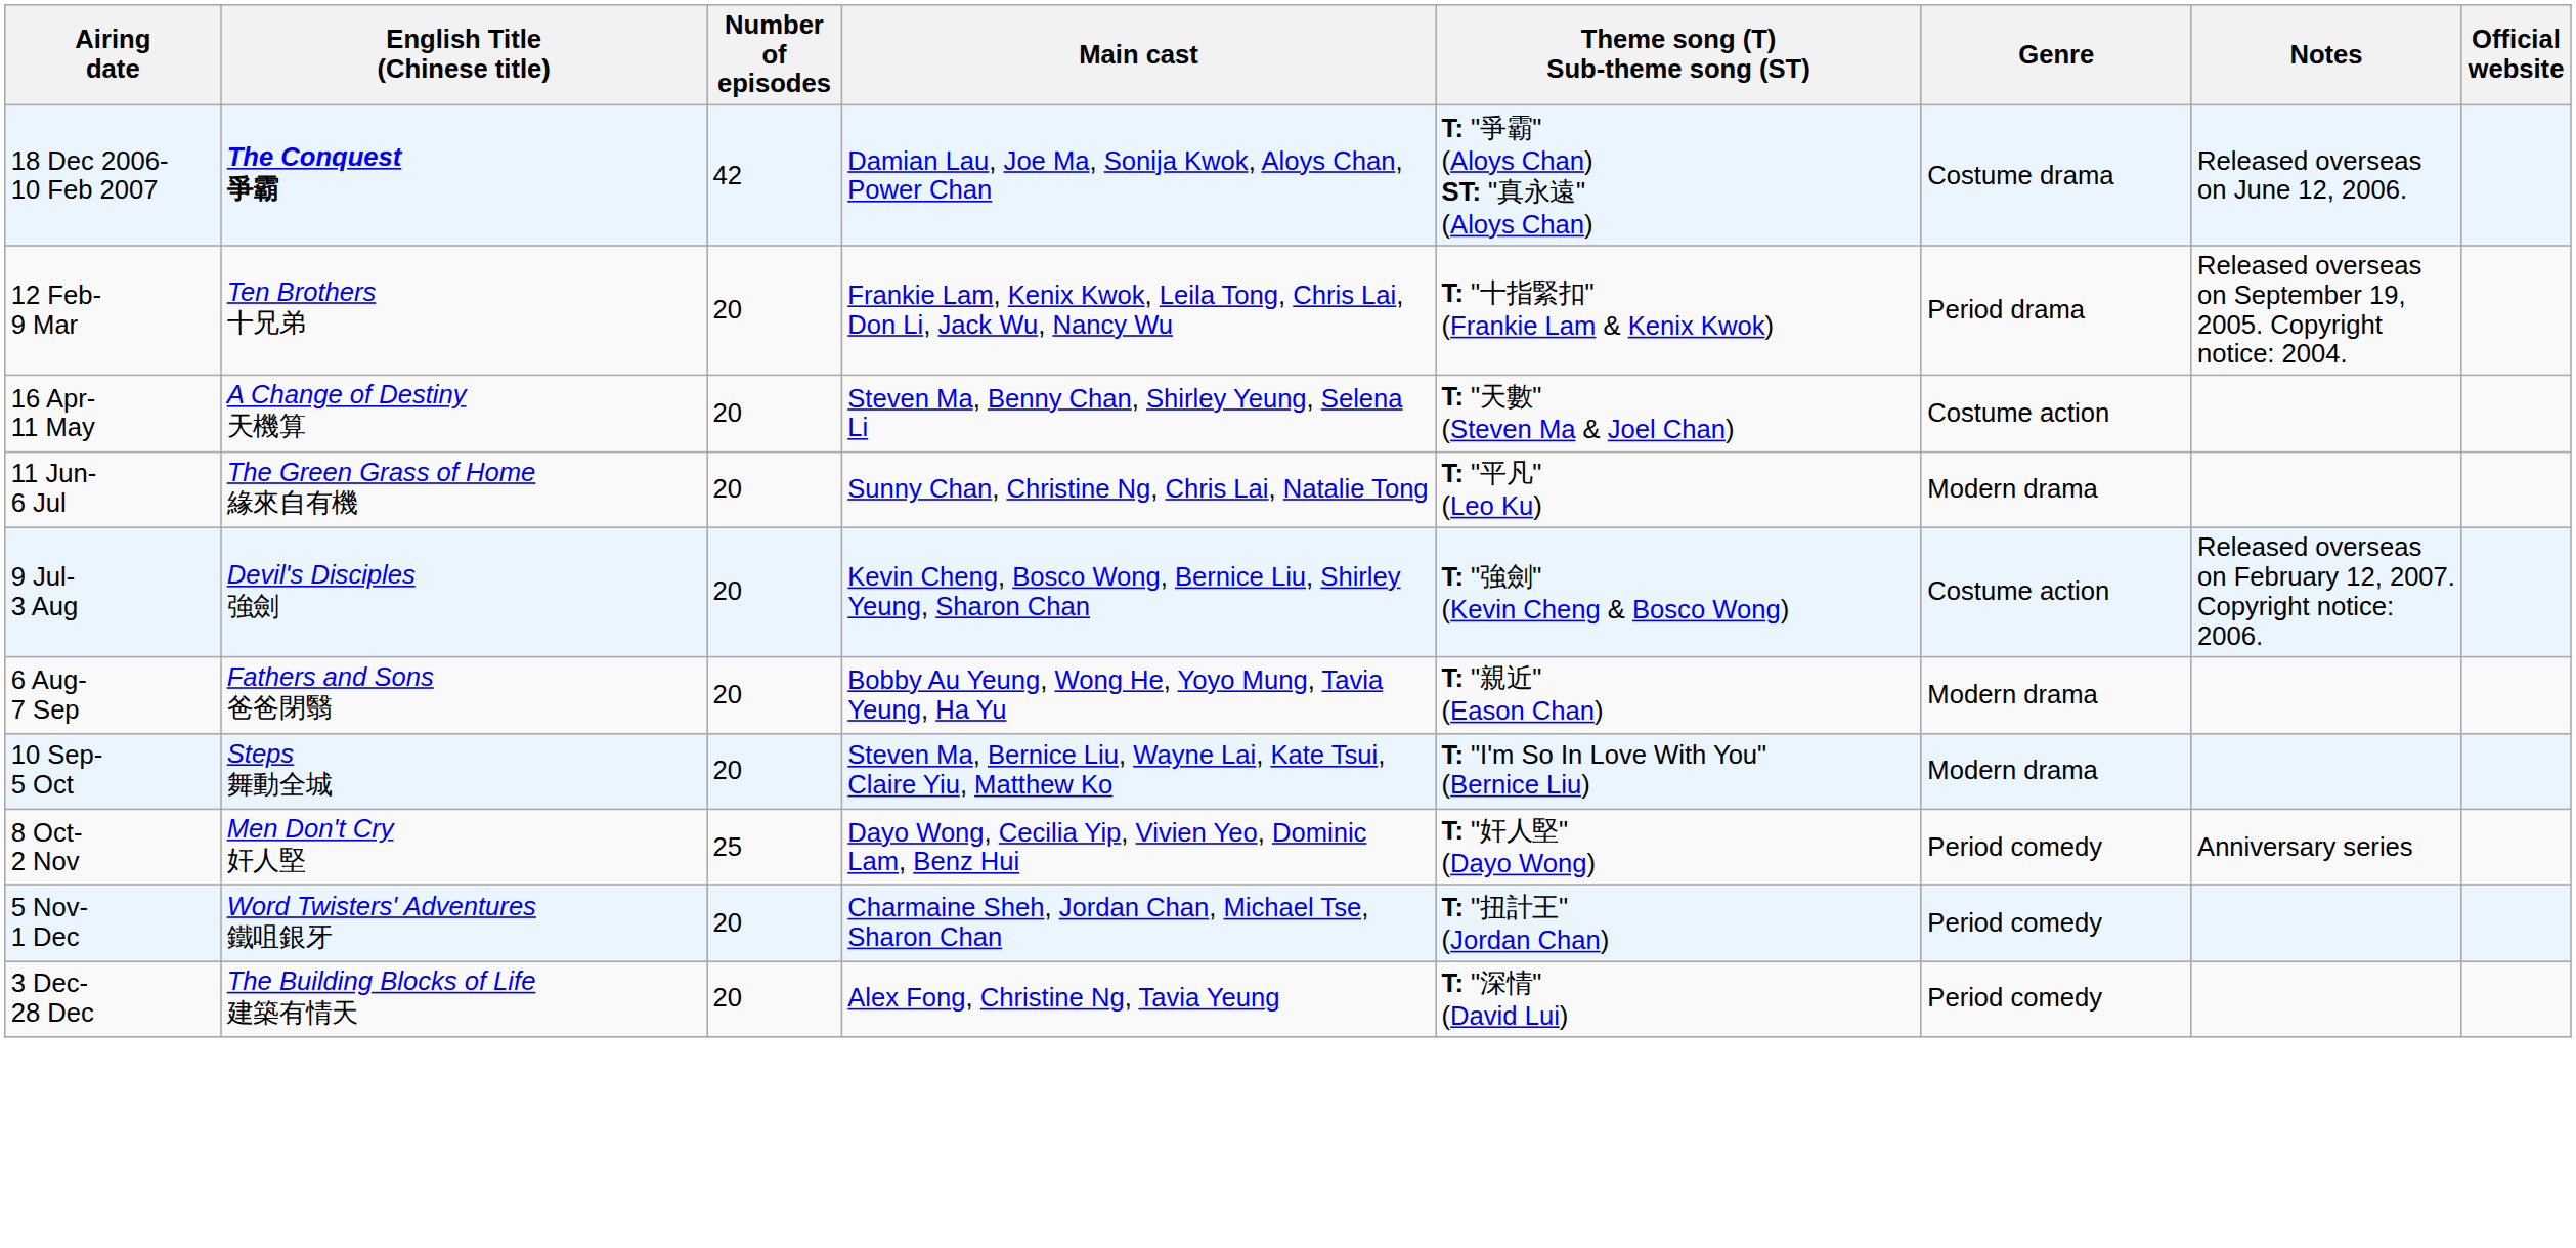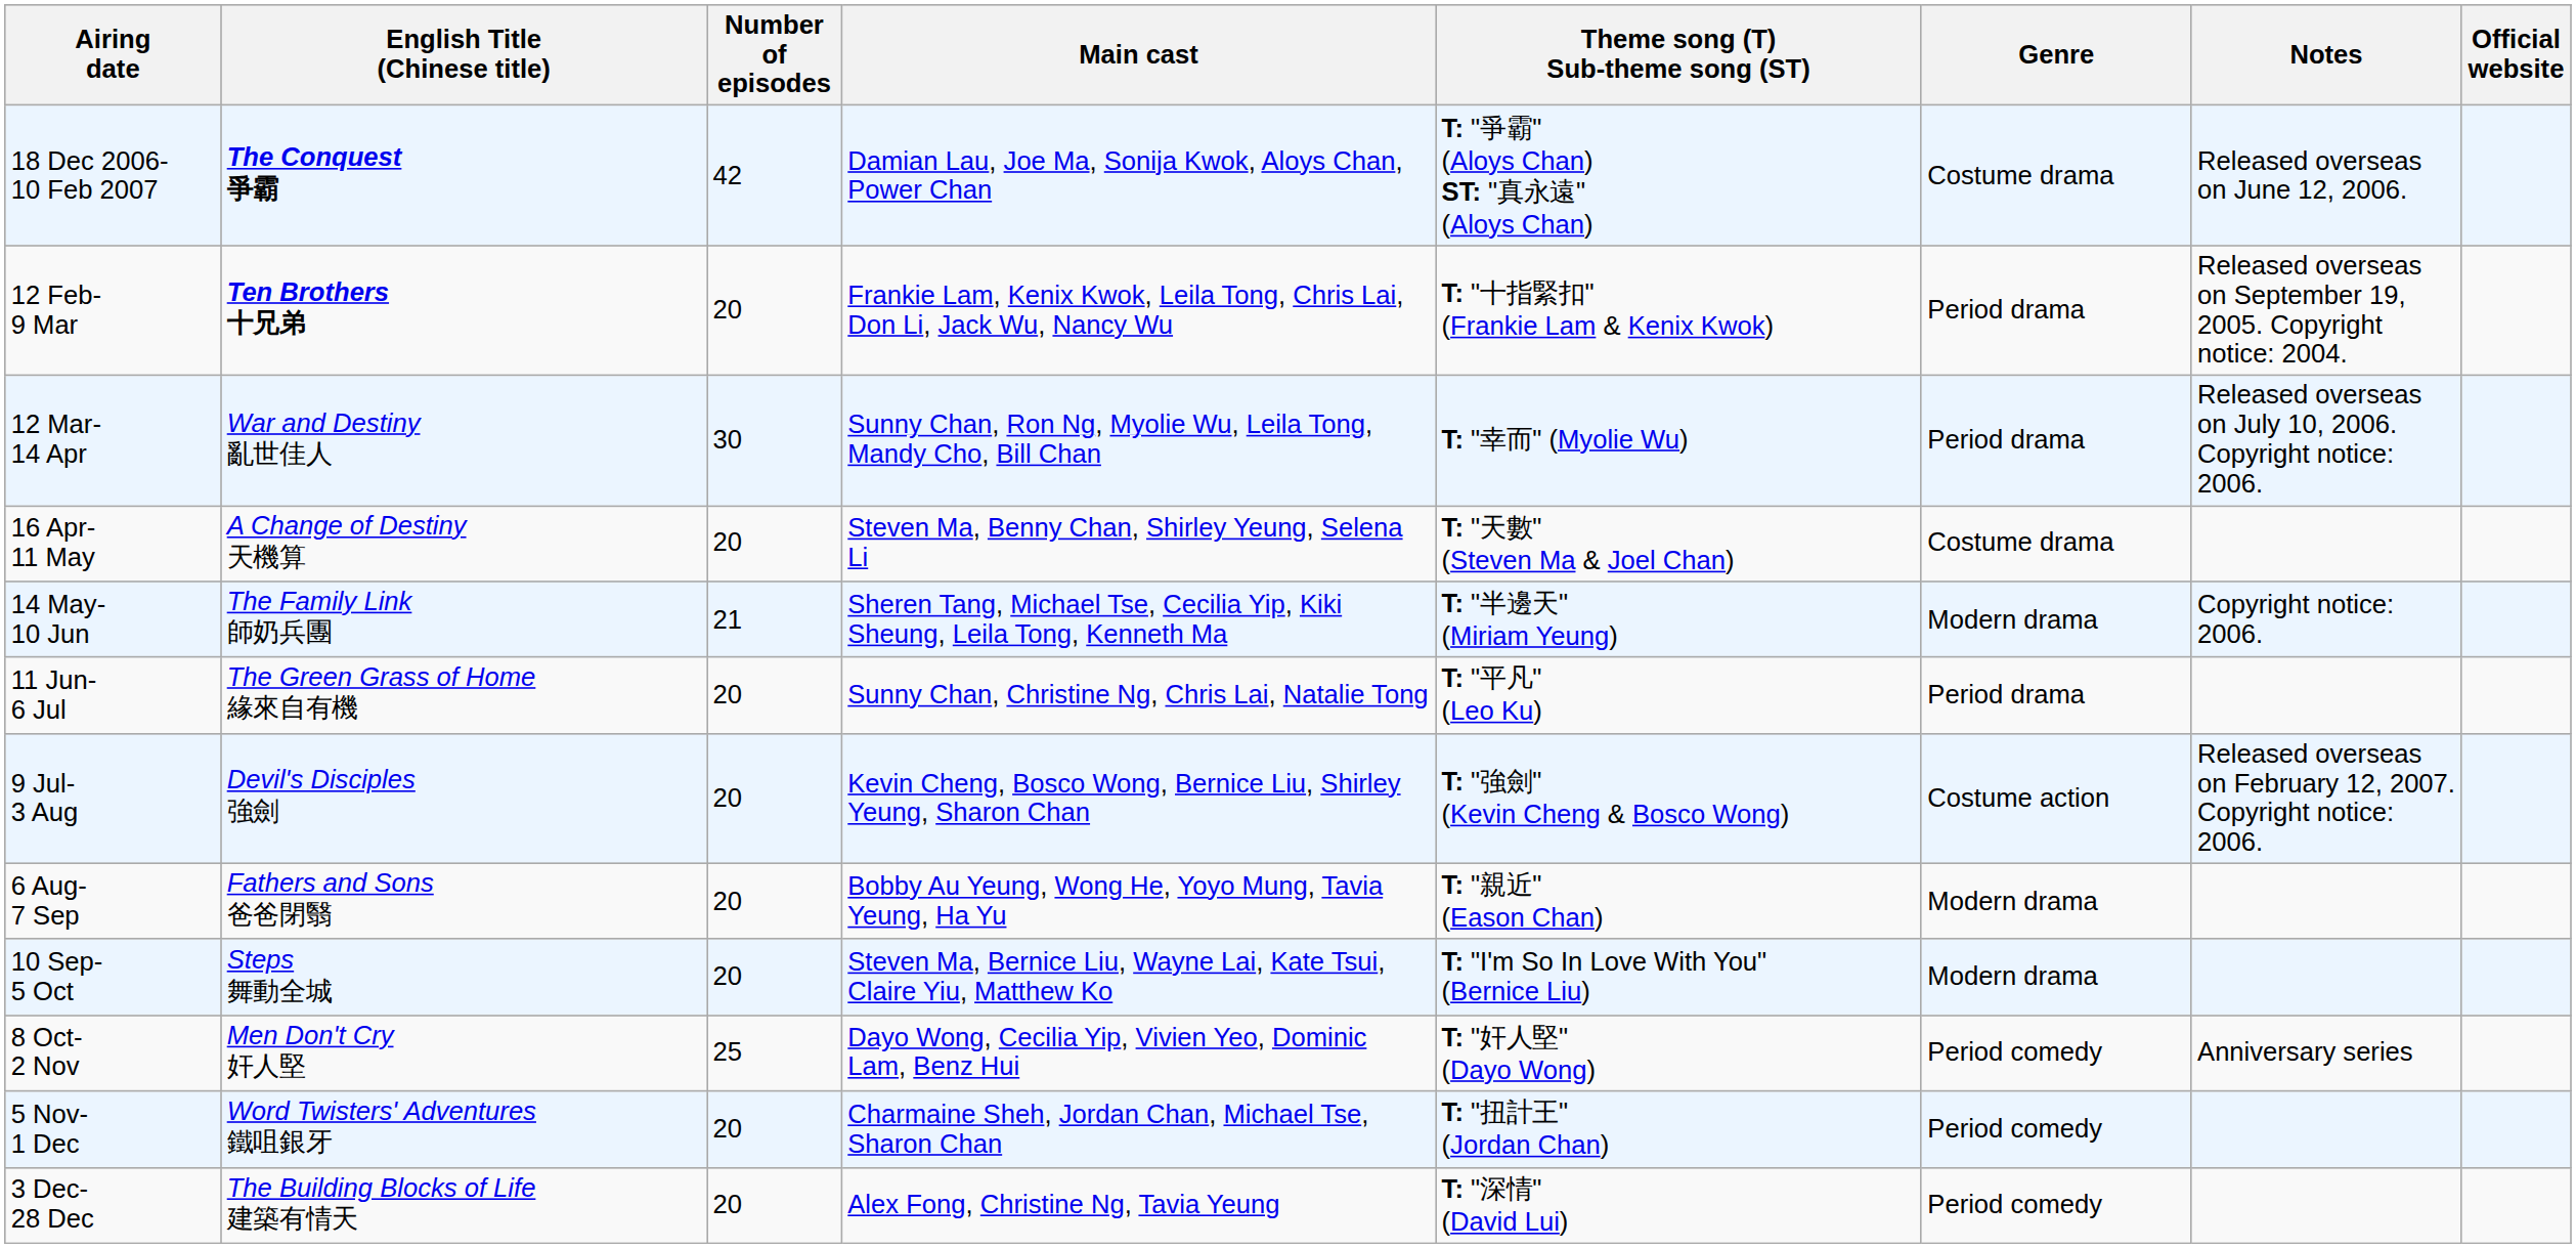12 Feb- 9 Mar | English Title (Chinese title): normal -> bold
+ row: 12 Mar- 14 Apr | War and Destiny 亂世佳人 | 30 | Sunny Chan, Ron Ng, Myolie Wu, Leila Tong, Mandy Cho, Bill Chan | T: "幸而" (Myolie Wu) | Period drama | Released overseas on July 10, 2006. Copyright notice: 2006.
16 Apr- 11 May | Genre: Costume action -> Costume drama
+ row: 14 May- 10 Jun | The Family Link 師奶兵團 | 21 | Sheren Tang, Michael Tse, Cecilia Yip, Kiki Sheung, Leila Tong, Kenneth Ma | T: "半邊天" (Miriam Yeung) | Modern drama | Copyright notice: 2006.
11 Jun- 6 Jul | Genre: Modern drama -> Period drama
